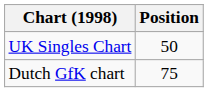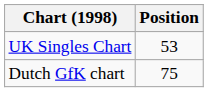UK Singles Chart | Position: 50 -> 53
